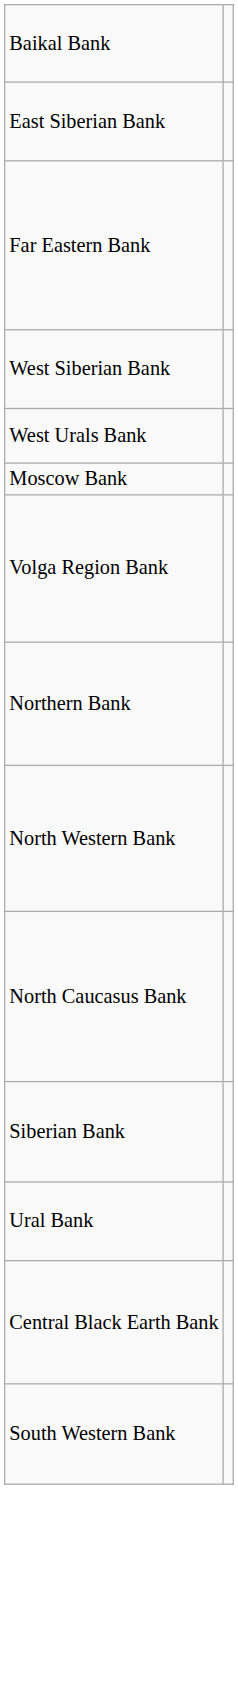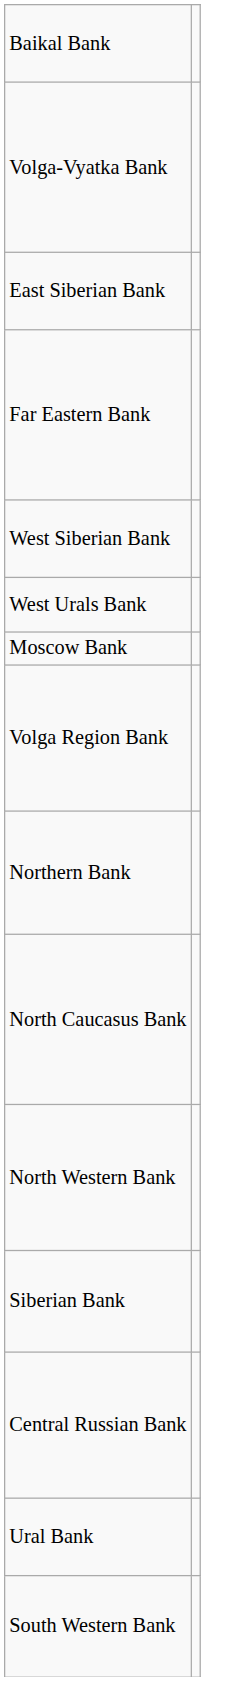+ row: Volga-Vyatka Bank
rows swapped: North Western Bank <-> North Caucasus Bank
+ row: Central Russian Bank
- row: Central Black Earth Bank
